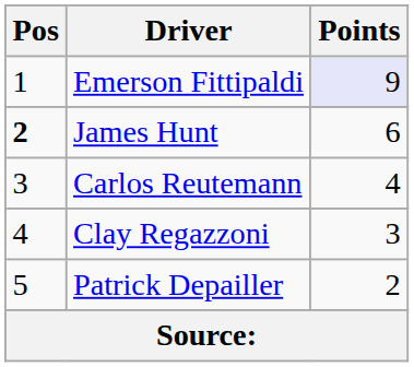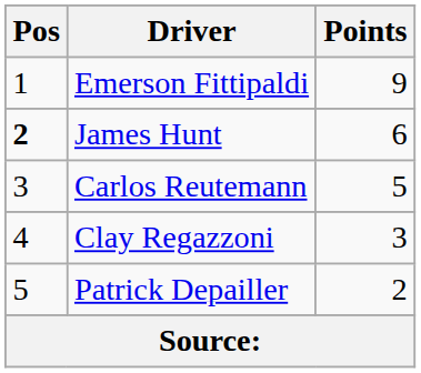Emerson Fittipaldi | Points: lavender background -> no background
Carlos Reutemann | Points: 4 -> 5
